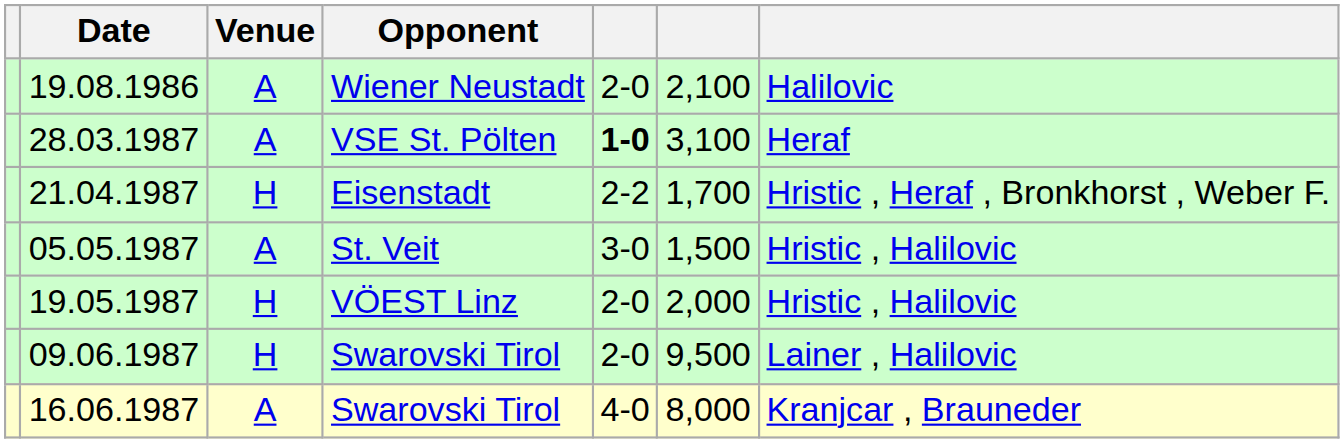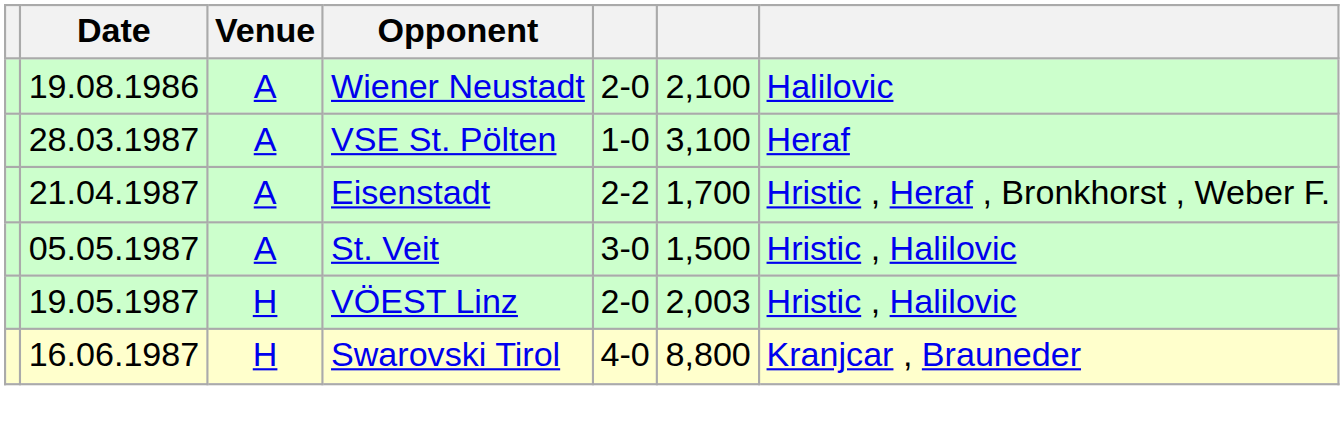28.03.1987 | column 5: bold -> normal
21.04.1987 | Venue: H -> A
19.05.1987 | column 6: 2,000 -> 2,003
- row: 09.06.1987 | H | Swarovski Tirol | 2-0 | 9,500 | Lainer , Halilovic
16.06.1987 | Venue: A -> H
16.06.1987 | column 6: 8,000 -> 8,800
